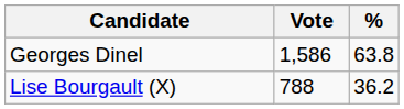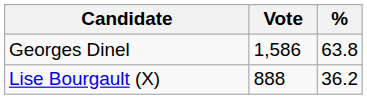Lise Bourgault (X) | Vote: 788 -> 888
